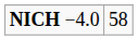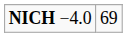NICH −4.0 | column 2: 58 -> 69
